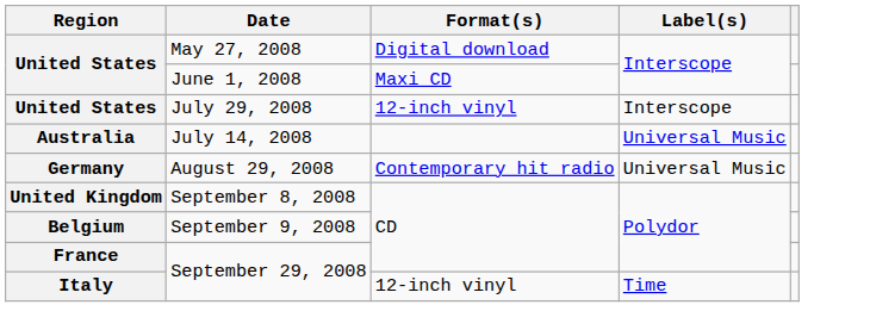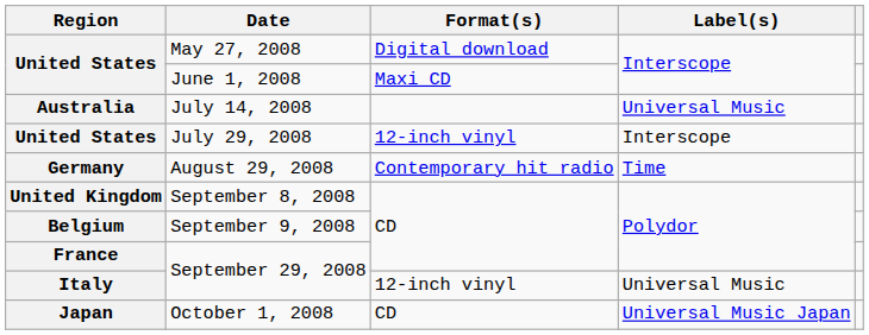rows swapped: July 14, 2008 <-> July 29, 2008
August 29, 2008 | Label(s): Universal Music -> Time
Italy / September 29, 2008 | Label(s): Time -> Universal Music
+ row: Japan | October 1, 2008 | CD | Universal Music Japan
